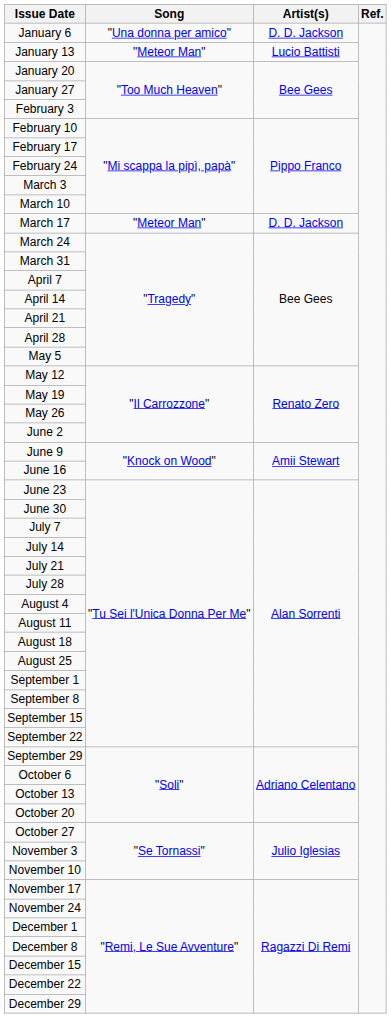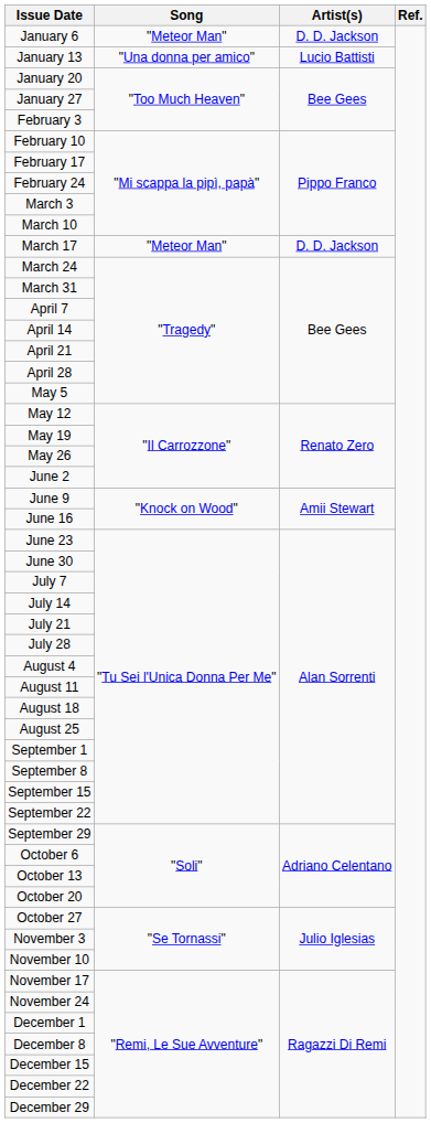January 6 | Song: "Una donna per amico" -> "Meteor Man"
January 13 | Song: "Meteor Man" -> "Una donna per amico"
